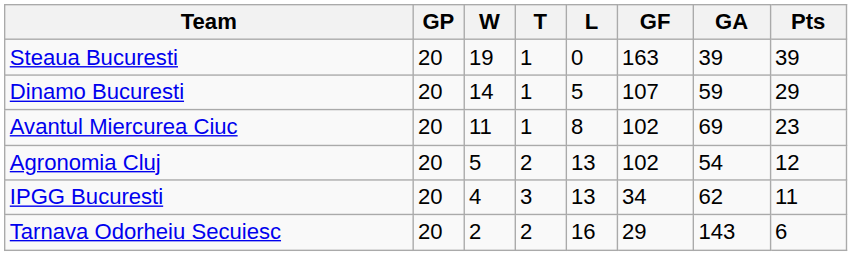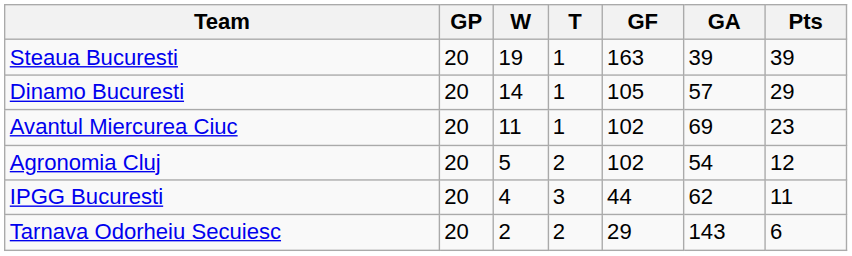- column: L | 0 | 5 | 8 | 13 | 13 | 16
Dinamo Bucuresti | GF: 107 -> 105
Dinamo Bucuresti | GA: 59 -> 57
IPGG Bucuresti | GF: 34 -> 44
